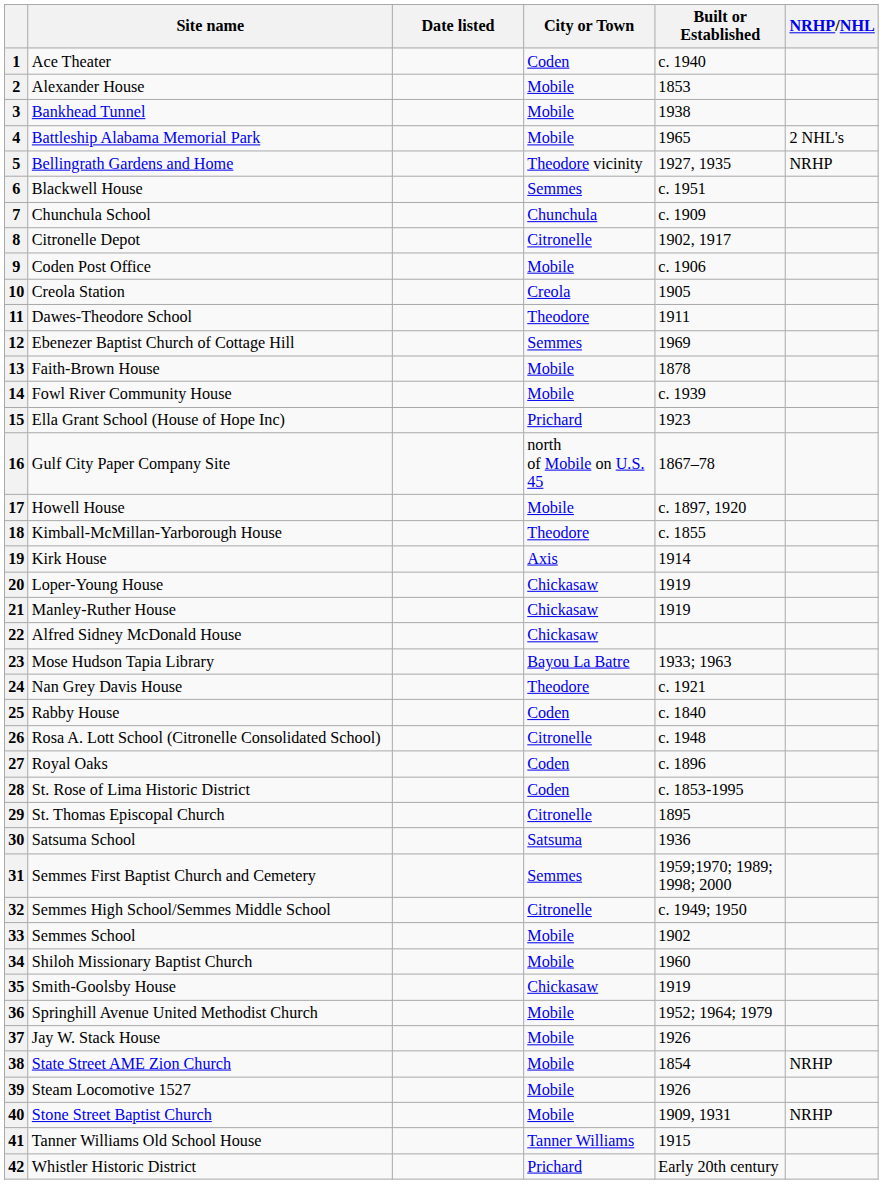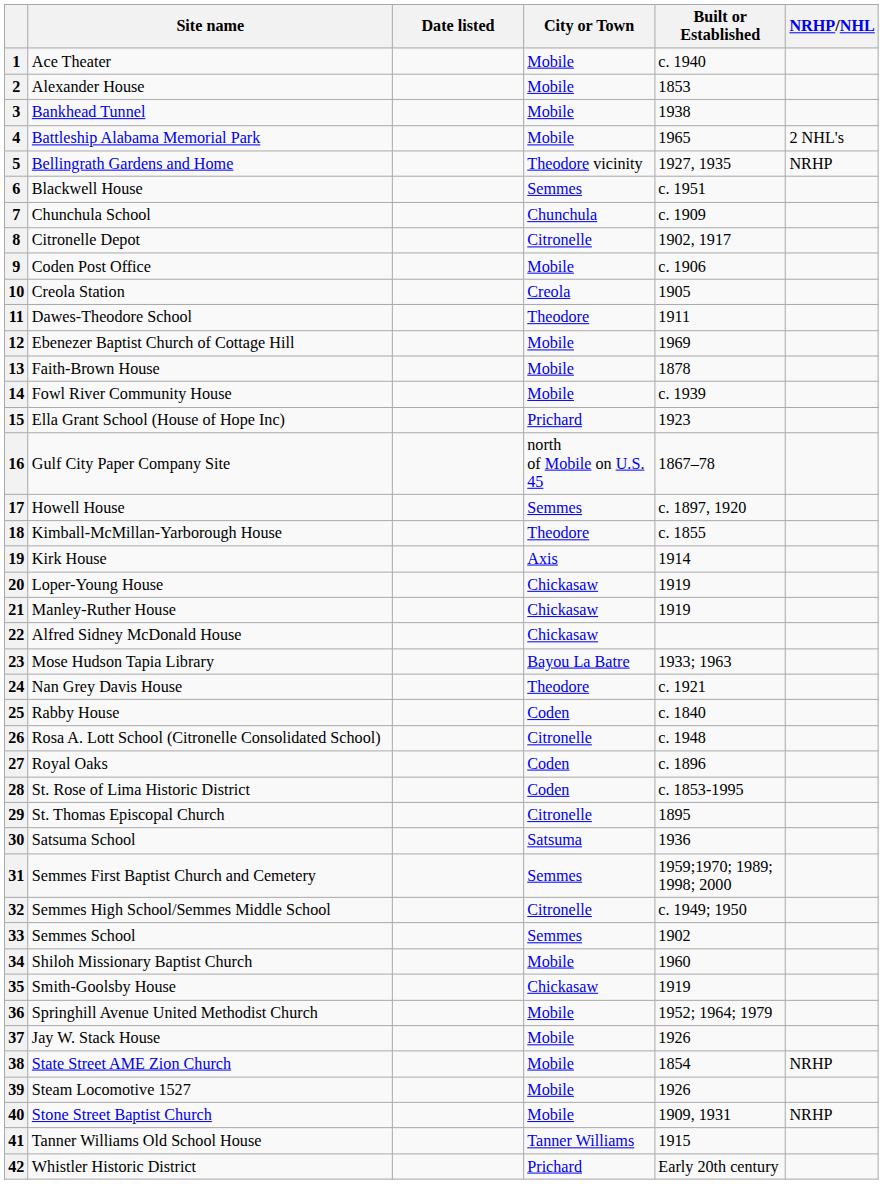1 | City or Town: Coden -> Mobile
12 | City or Town: Semmes -> Mobile
17 | City or Town: Mobile -> Semmes
33 | City or Town: Mobile -> Semmes
